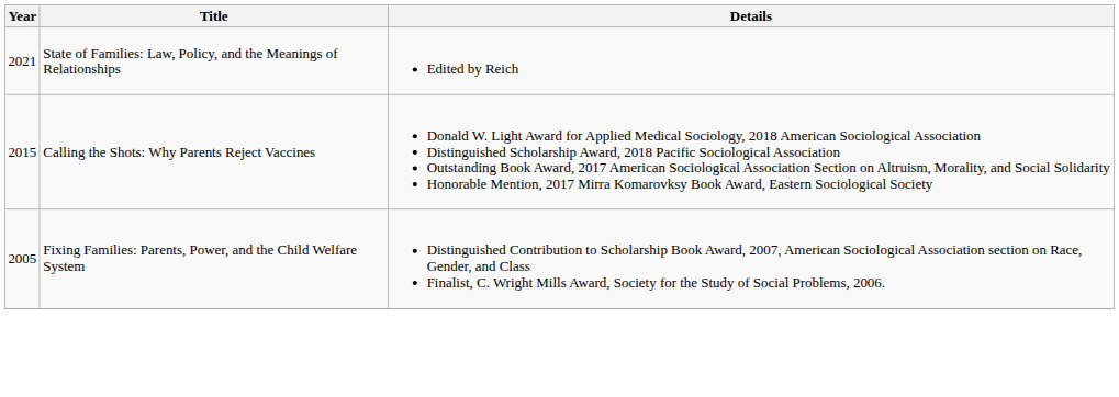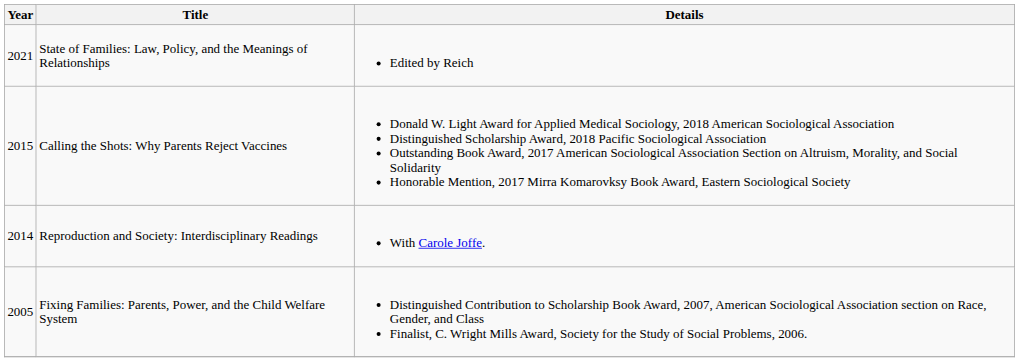+ row: 2014 | Reproduction and Society: Interdisciplinary Readings | With Carole Joffe.
